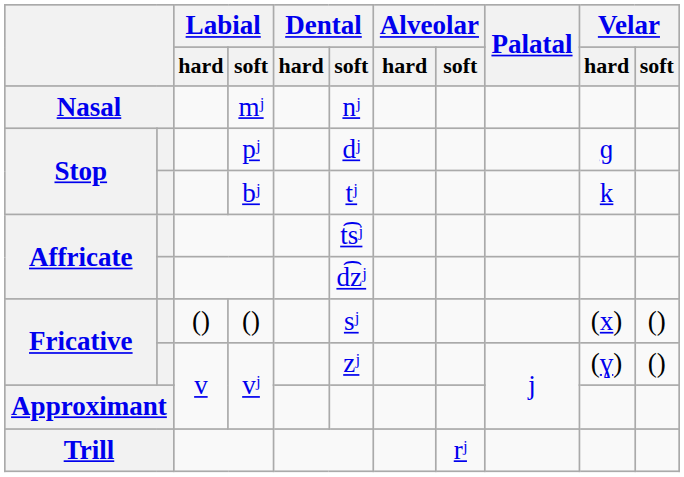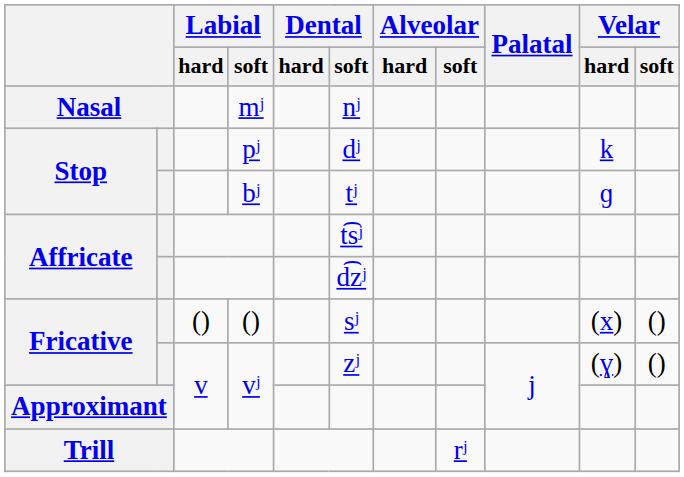Stop / pʲ | Velar / hard: ɡ -> k
Stop / bʲ | Velar / hard: k -> ɡ
